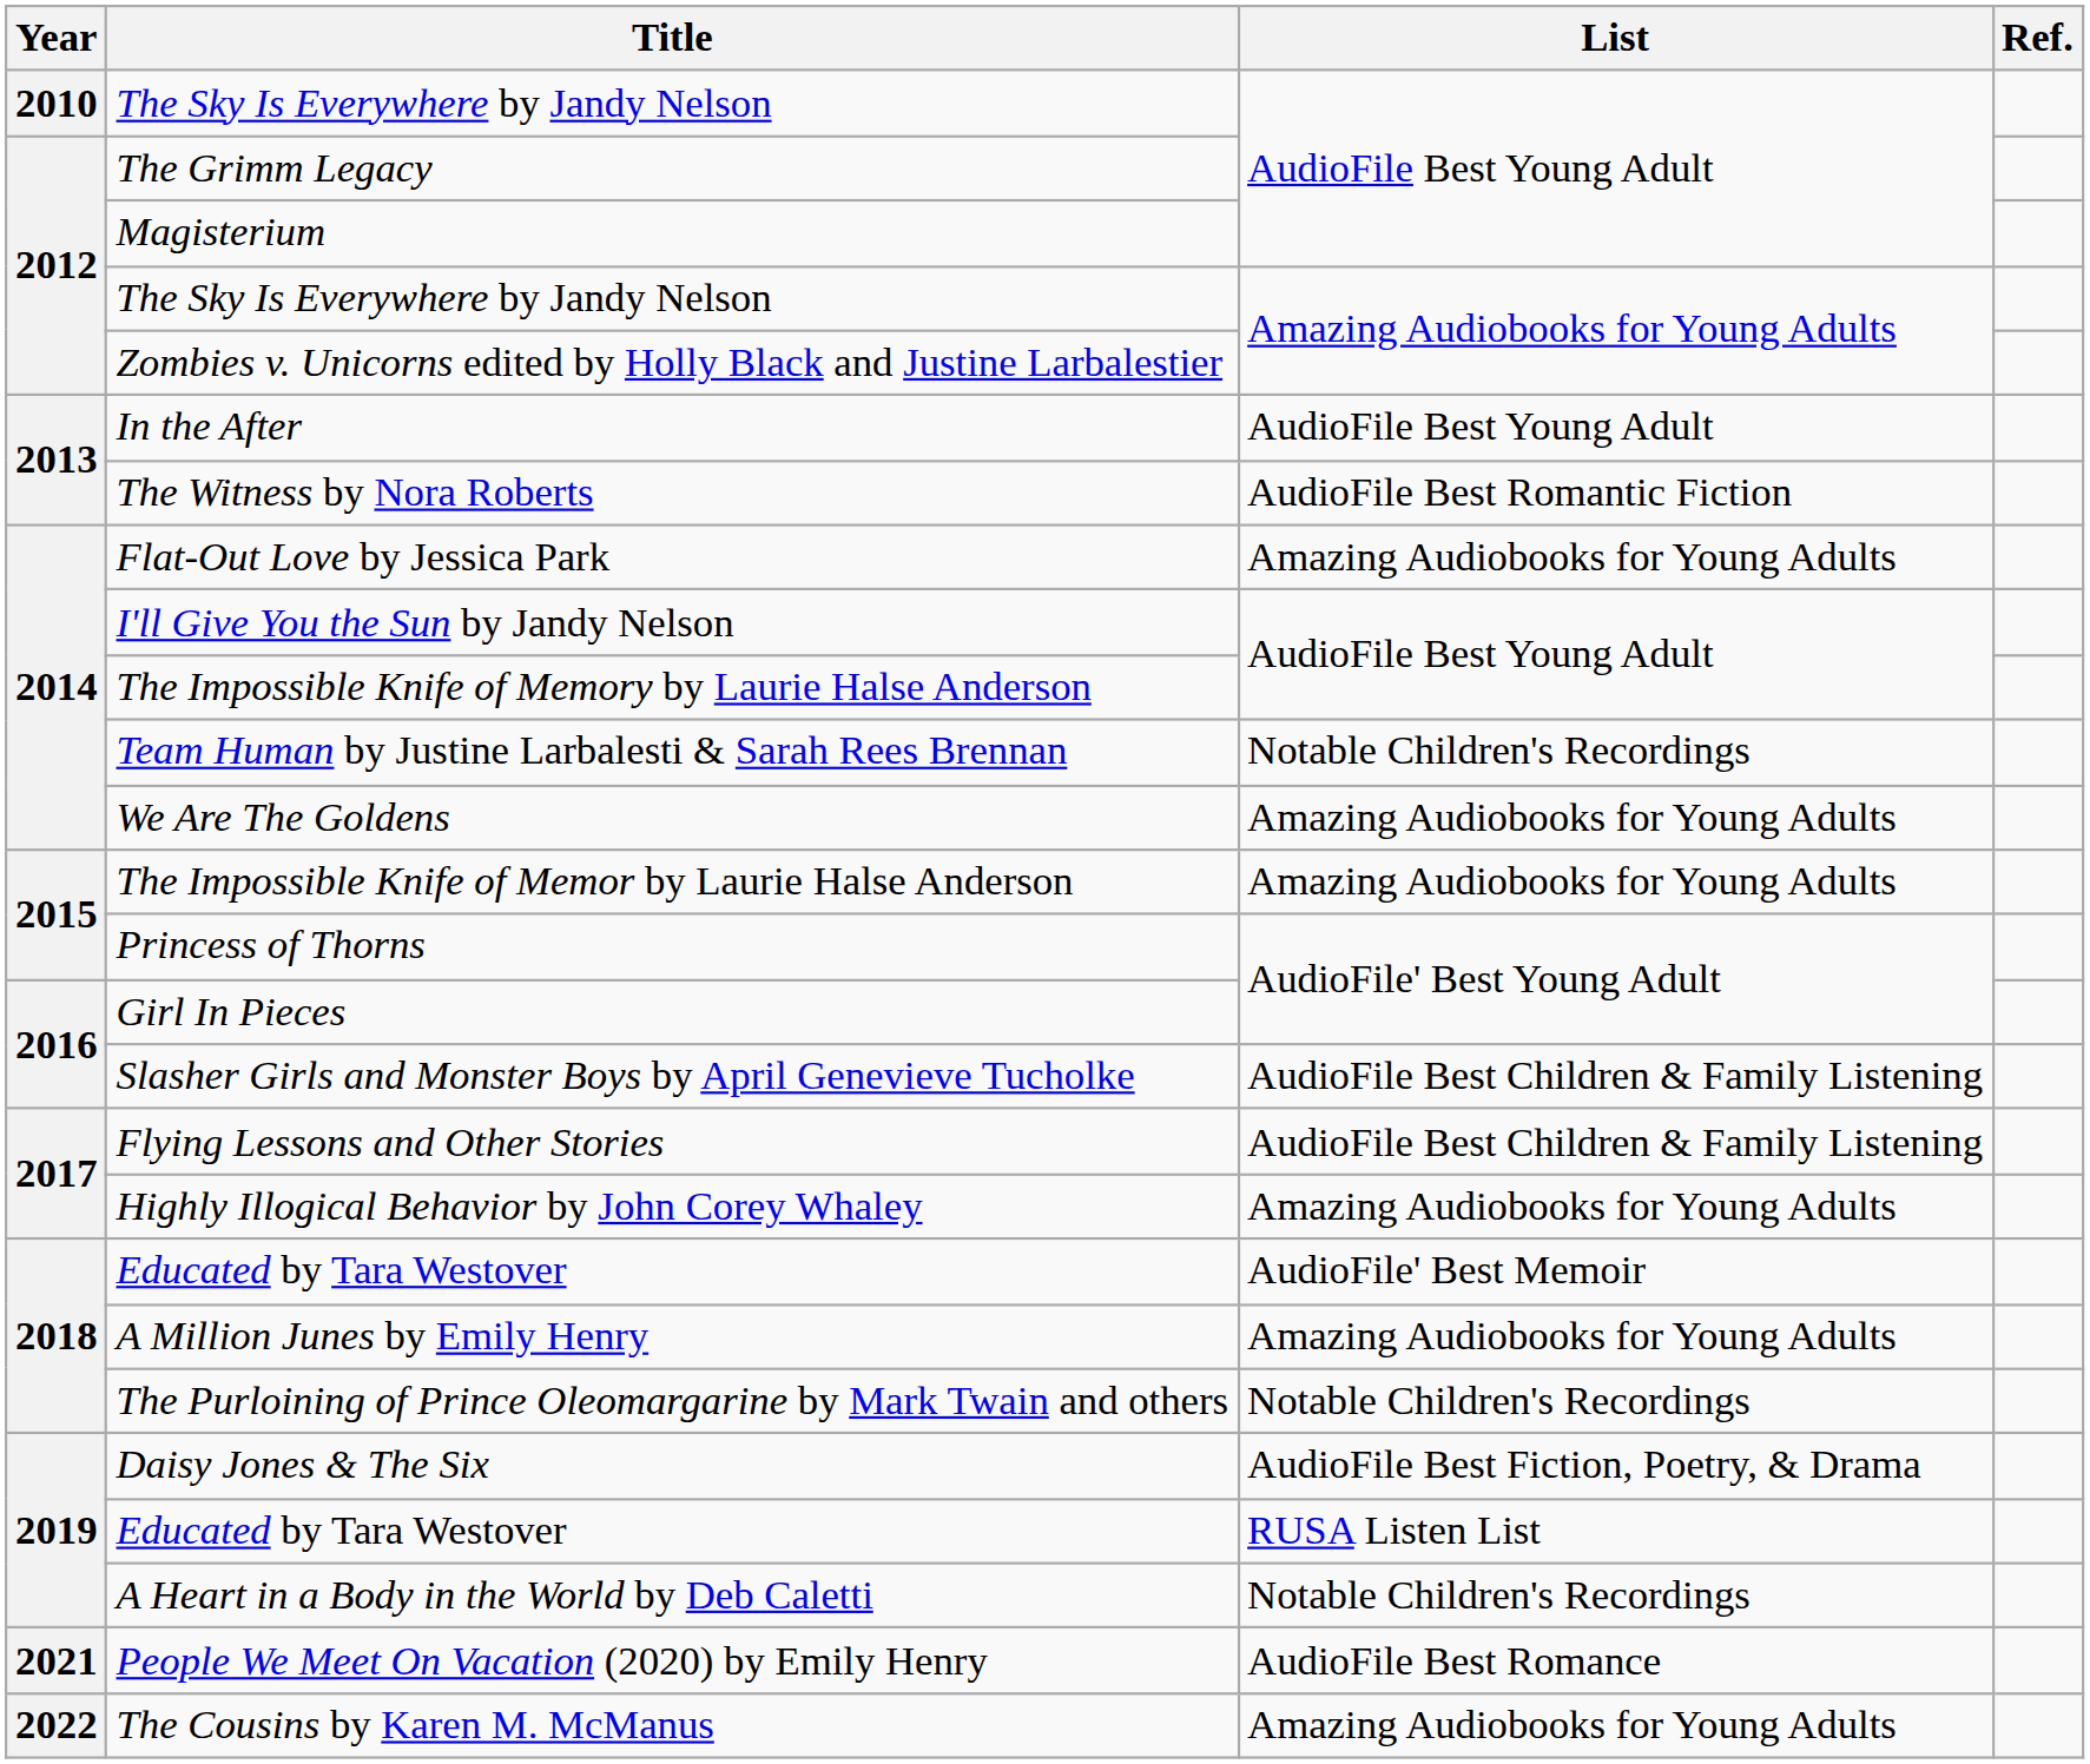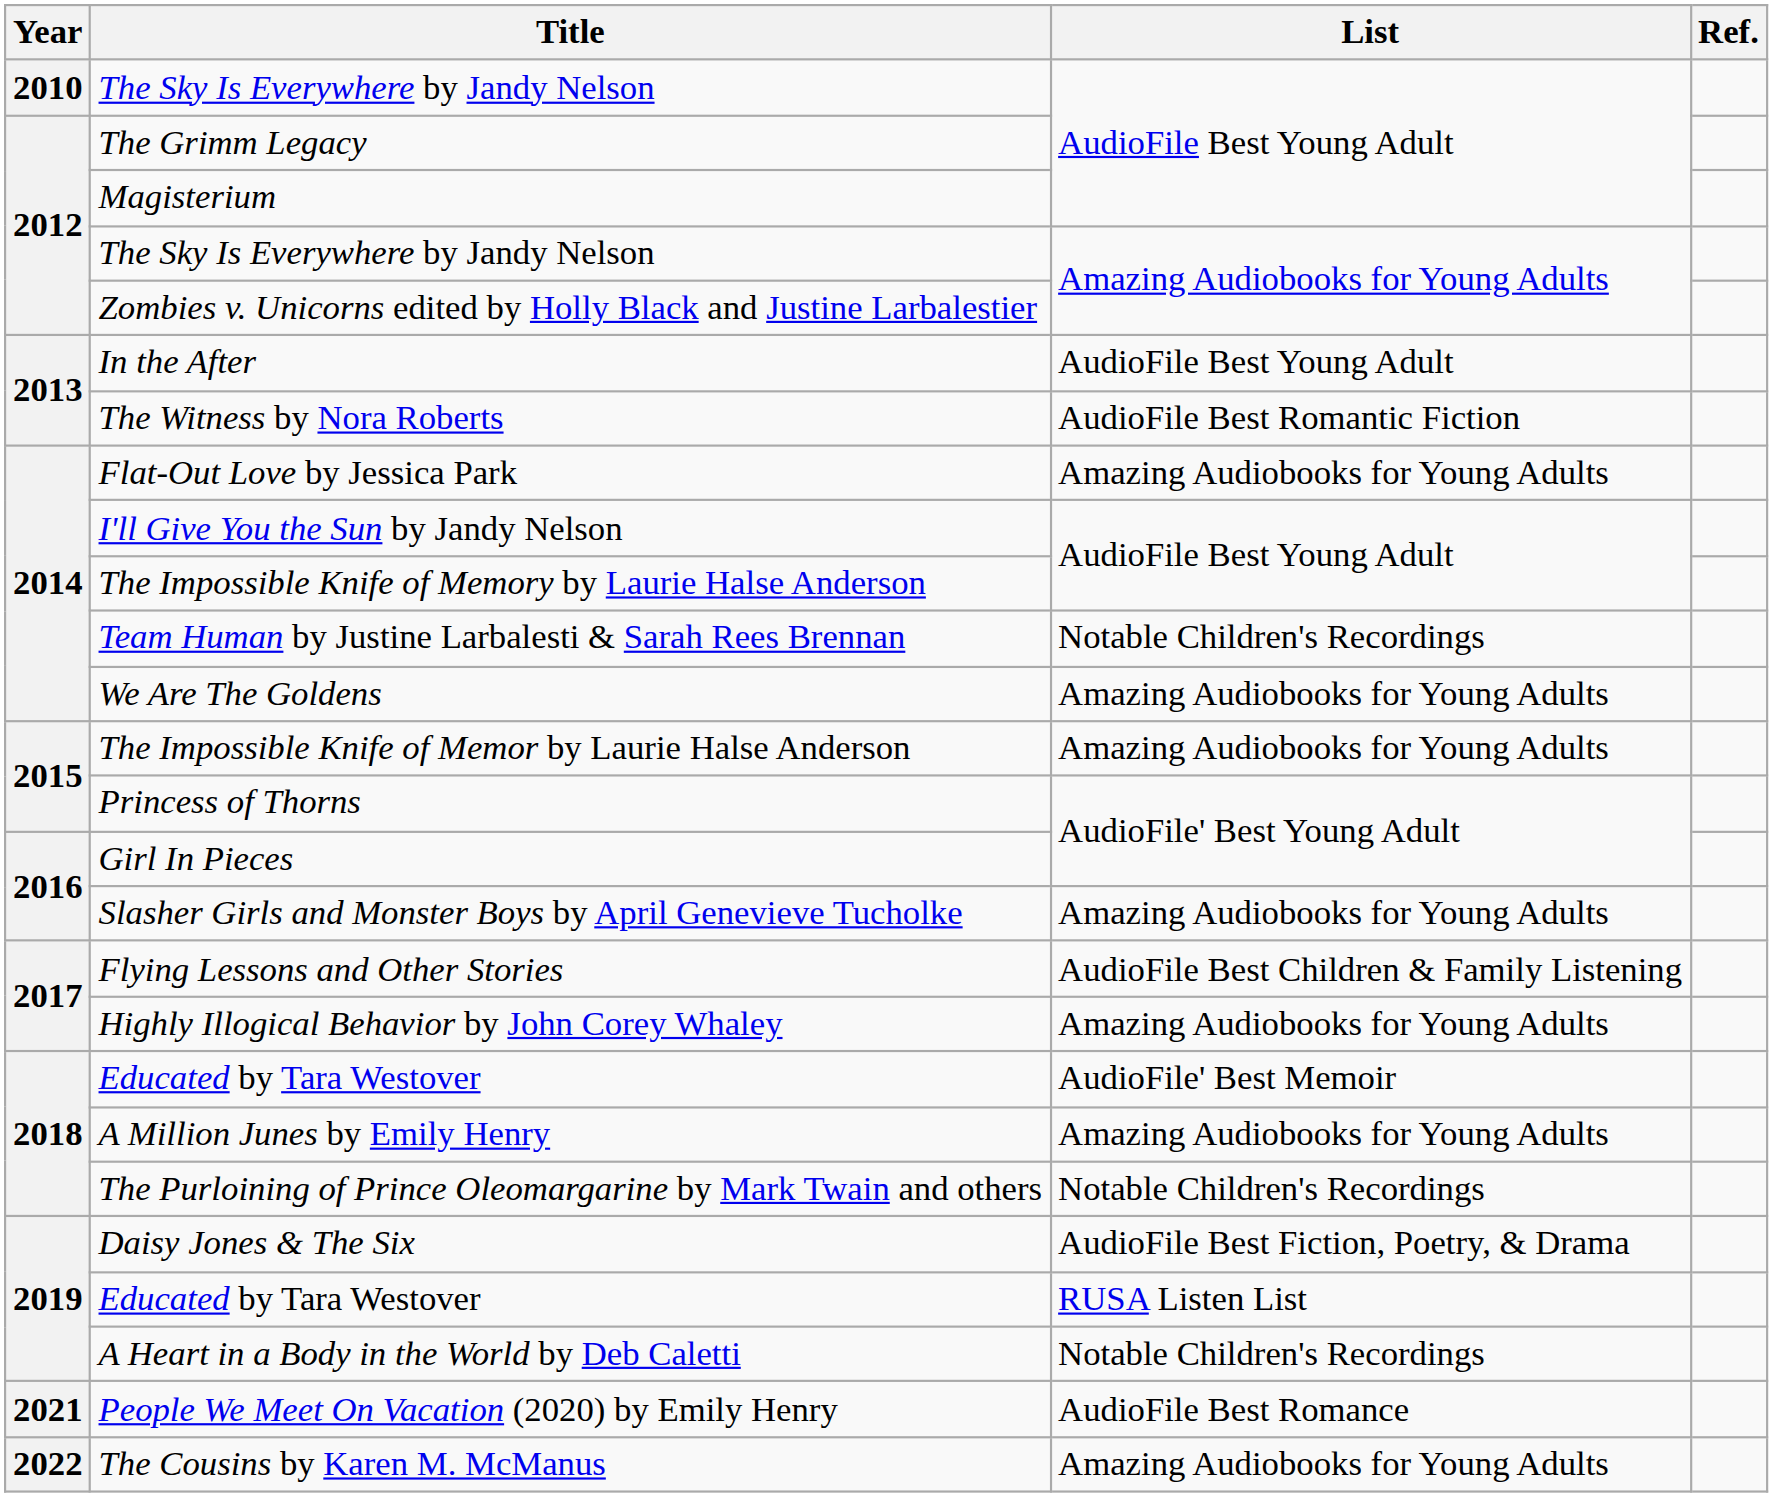Slasher Girls and Monster Boys by April Genevieve Tucholke | List: AudioFile Best Children & Family Listening -> Amazing Audiobooks for Young Adults
